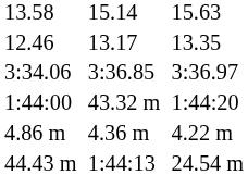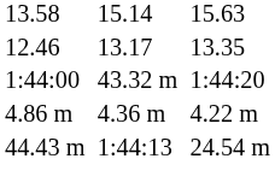- row: 3:34.06 | 3:36.85 | 3:36.97
